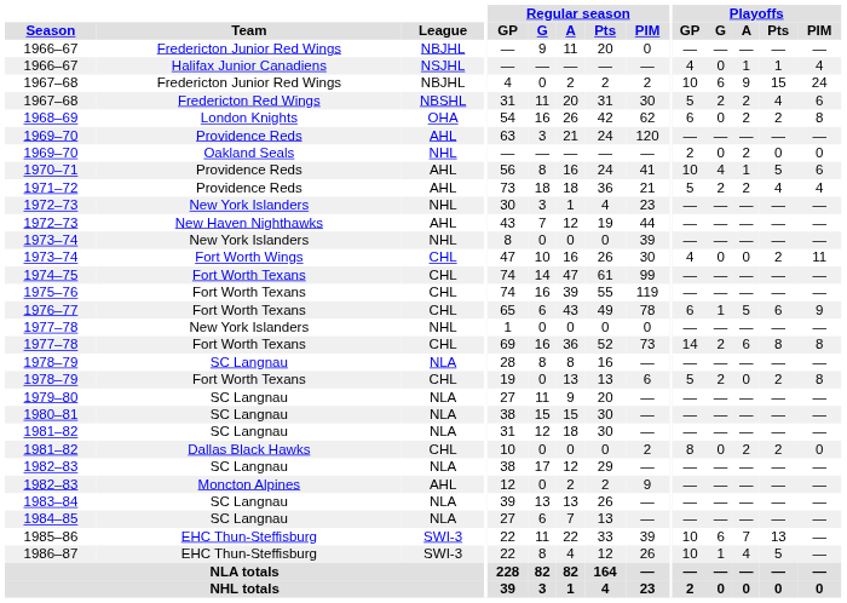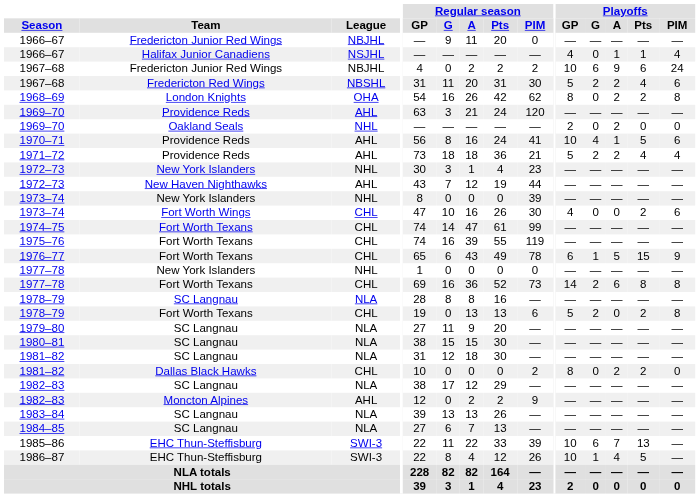1967–68 / Fredericton Junior Red Wings | Playoffs / Pts: 15 -> 6
1968–69 | Playoffs / GP: 6 -> 8
1973–74 / Fort Worth Wings | Playoffs / PIM: 11 -> 6
1976–77 | Playoffs / Pts: 6 -> 15
